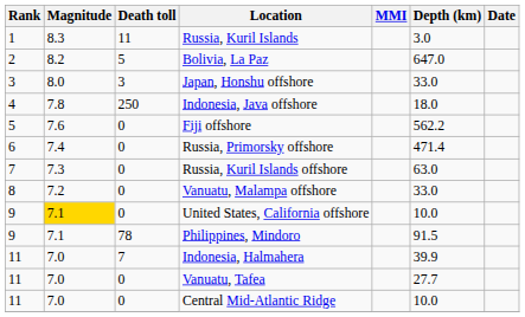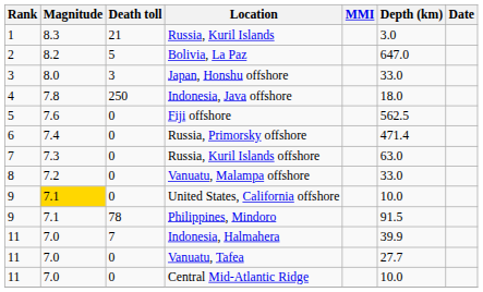Russia, Kuril Islands | Death toll: 11 -> 21
Fiji offshore | Depth (km): 562.2 -> 562.5
